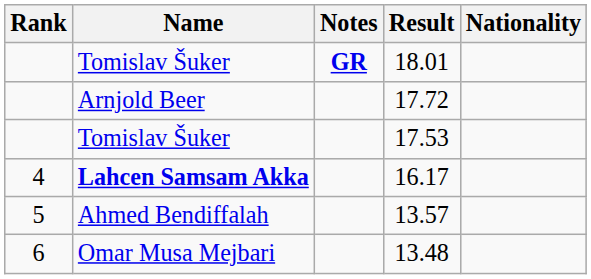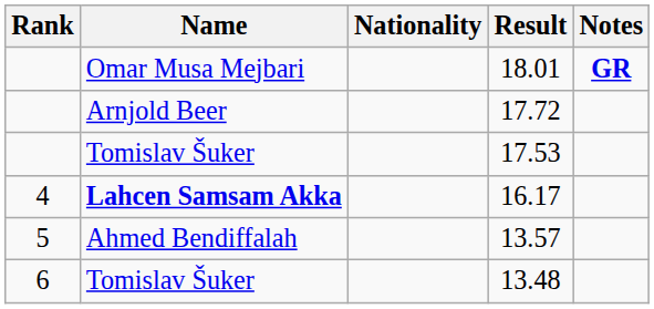columns swapped: Nationality <-> Notes
18.01 | Name: Tomislav Šuker -> Omar Musa Mejbari
13.48 | Name: Omar Musa Mejbari -> Tomislav Šuker
